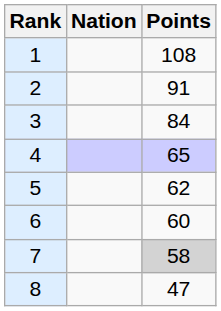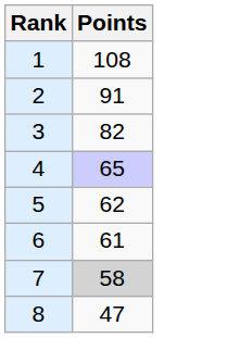- column: Nation
3 | Points: 84 -> 82
6 | Points: 60 -> 61
